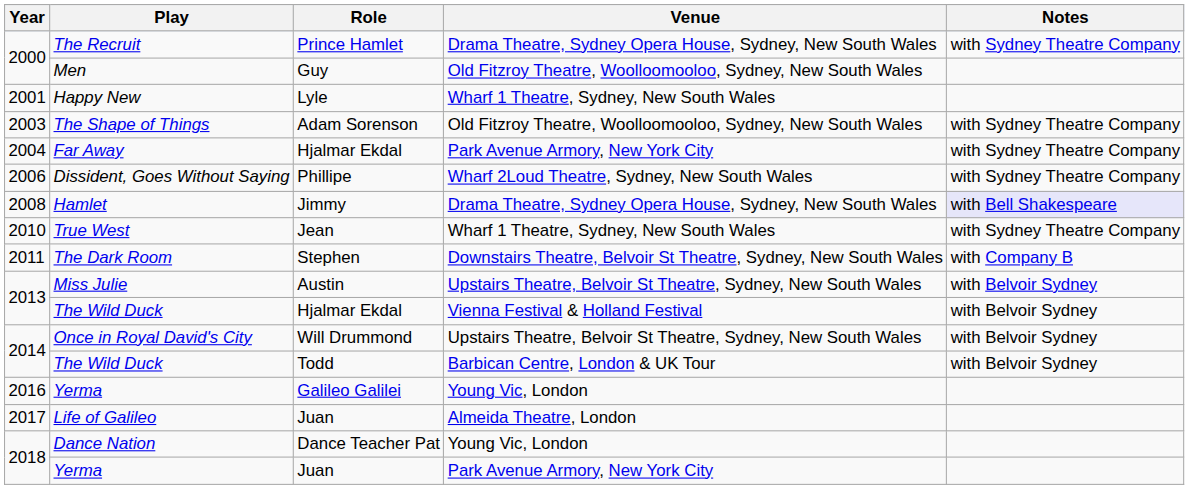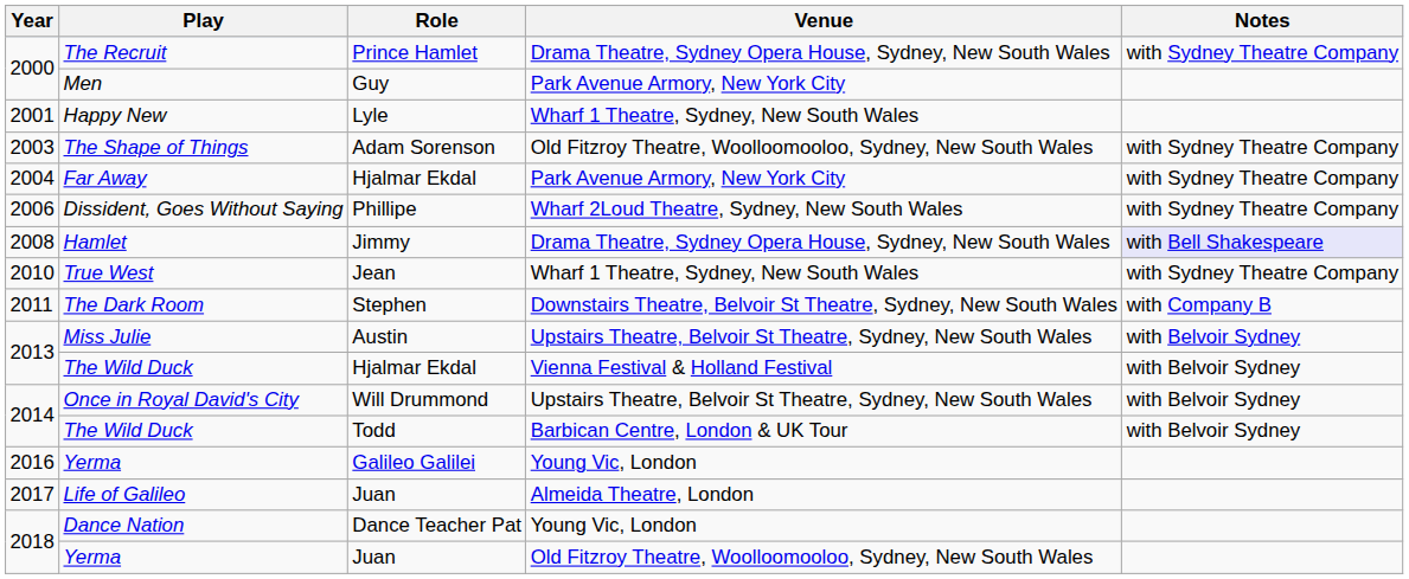Men | Venue: Old Fitzroy Theatre, Woolloomooloo, Sydney, New South Wales -> Park Avenue Armory, New York City
2018 / Yerma | Venue: Park Avenue Armory, New York City -> Old Fitzroy Theatre, Woolloomooloo, Sydney, New South Wales
